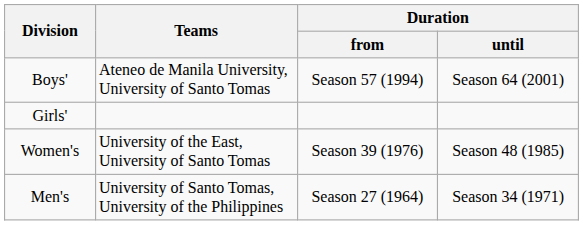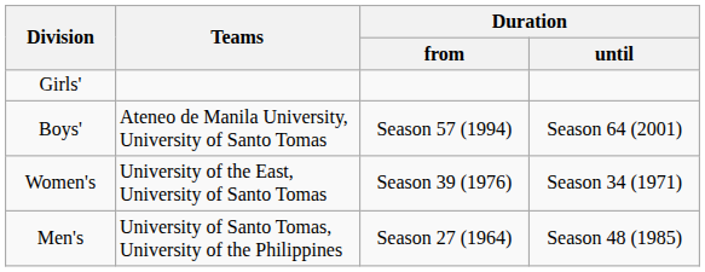rows swapped: Girls' <-> Boys'
Women's | Duration / until: Season 48 (1985) -> Season 34 (1971)
Men's | Duration / until: Season 34 (1971) -> Season 48 (1985)
